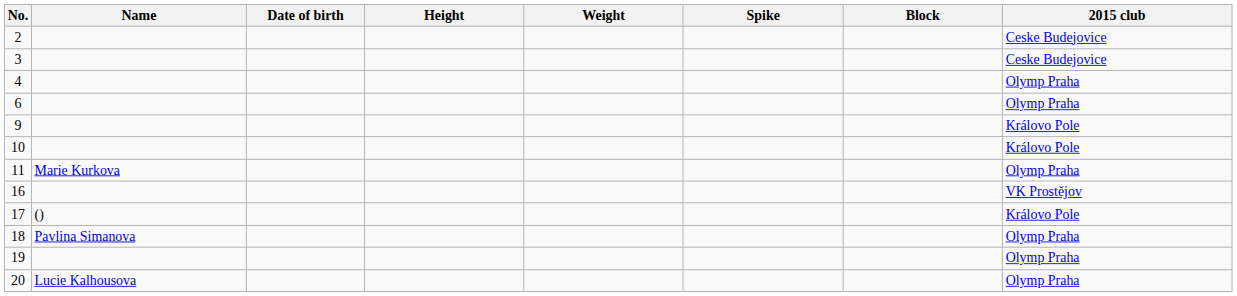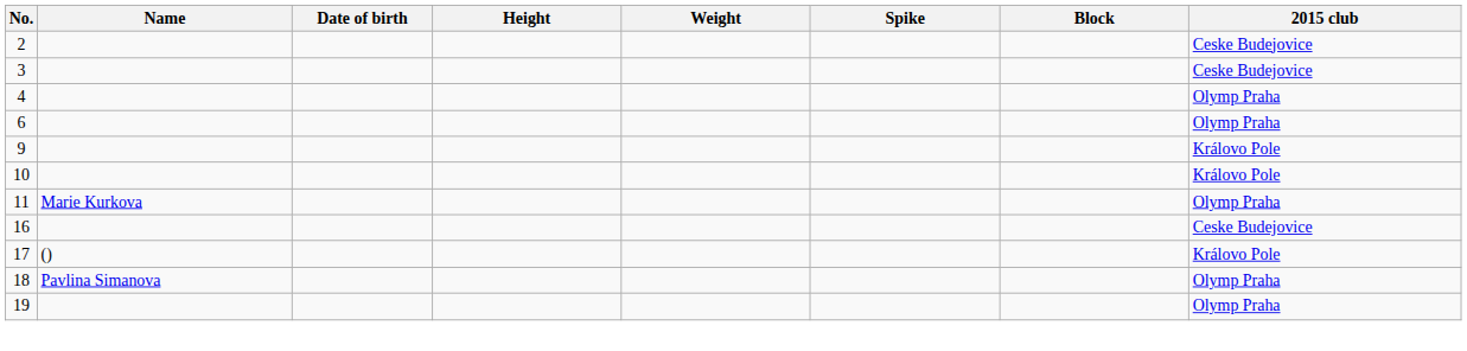16 | 2015 club: VK Prostějov -> Ceske Budejovice
- row: 20 | Lucie Kalhousova | Olymp Praha
